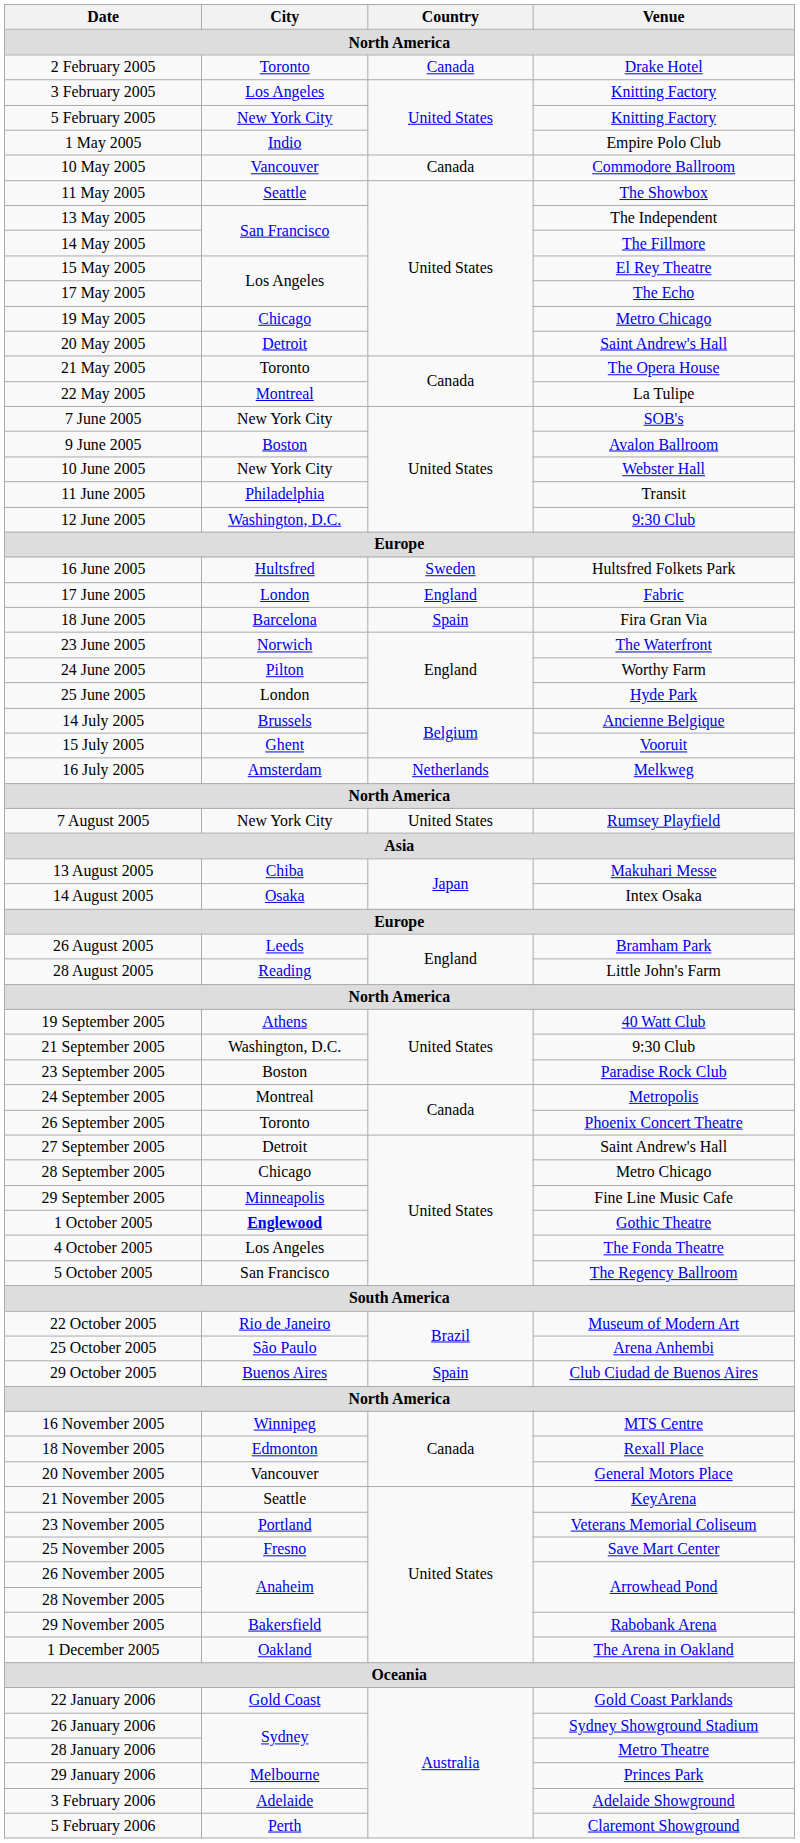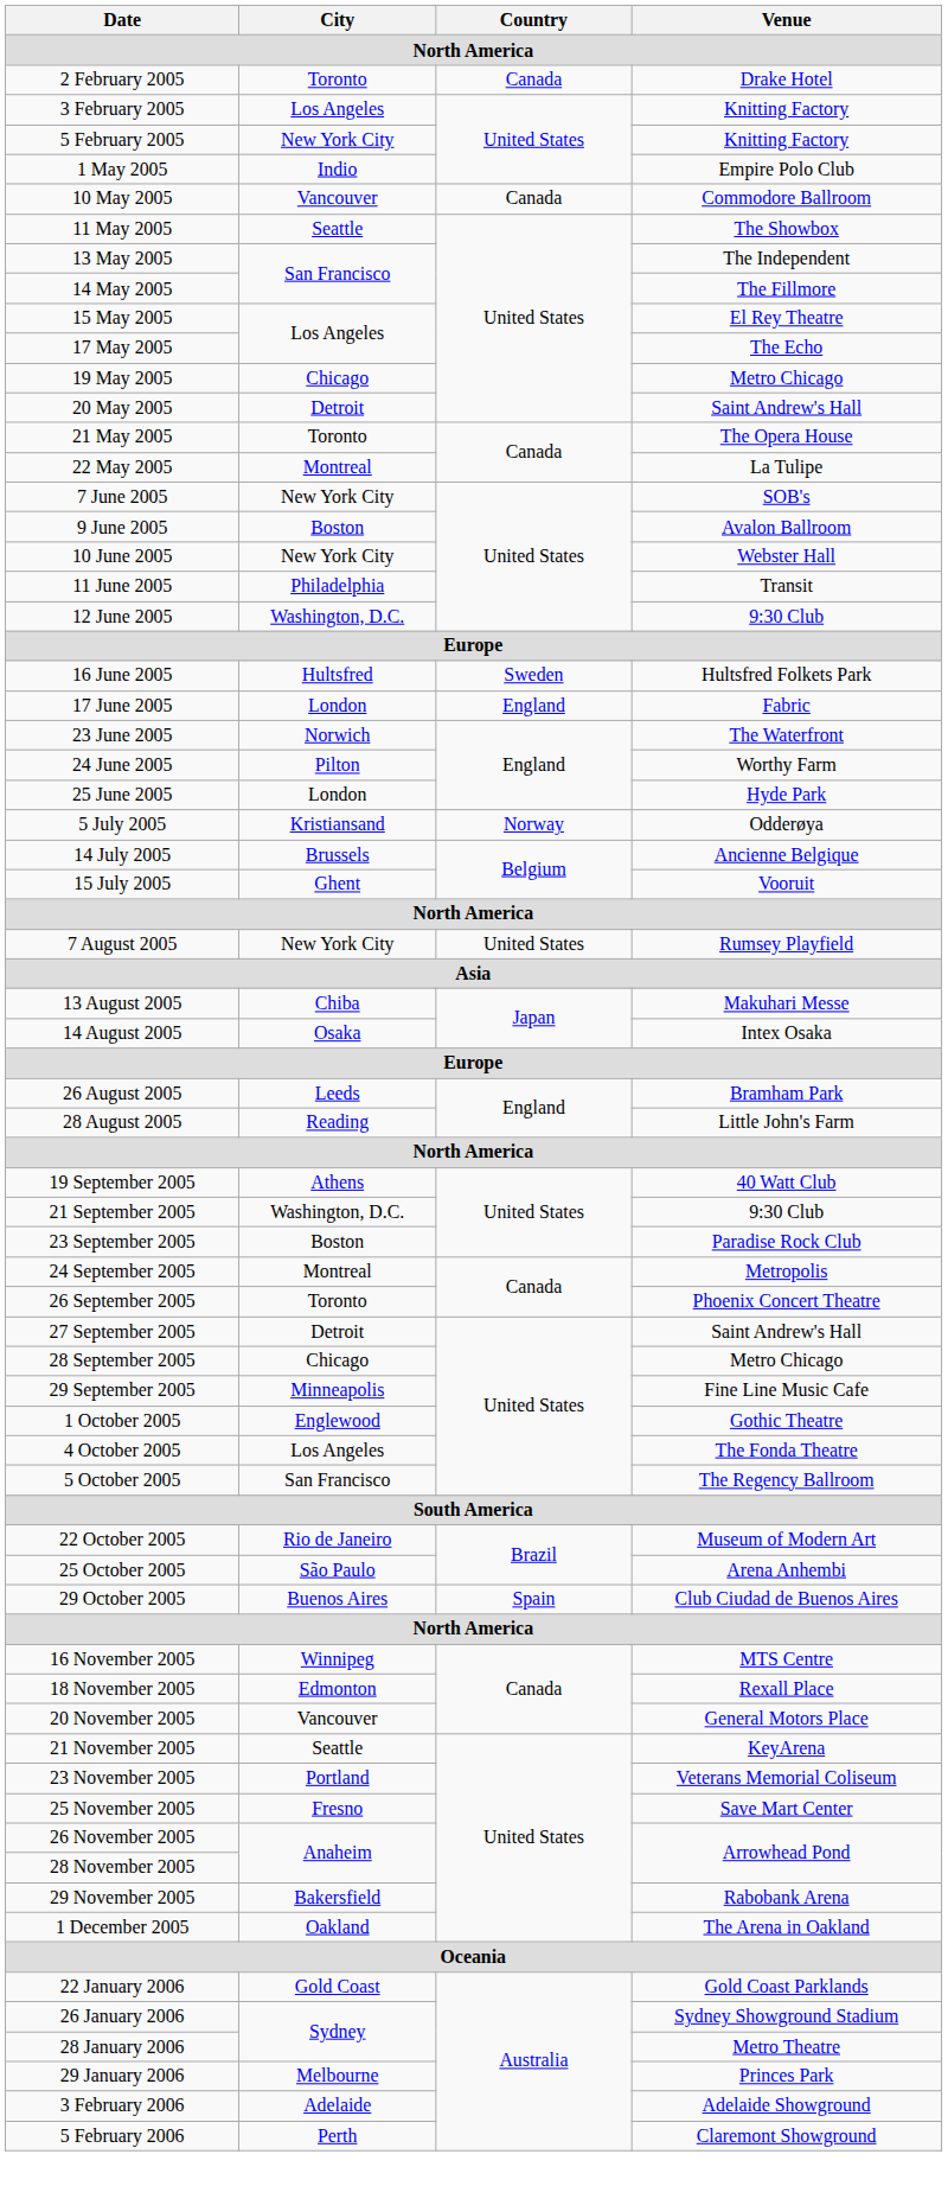- row: 18 June 2005 | Barcelona | Spain | Fira Gran Via
+ row: 5 July 2005 | Kristiansand | Norway | Odderøya
- row: 16 July 2005 | Amsterdam | Netherlands | Melkweg
1 October 2005 | City: bold -> normal
